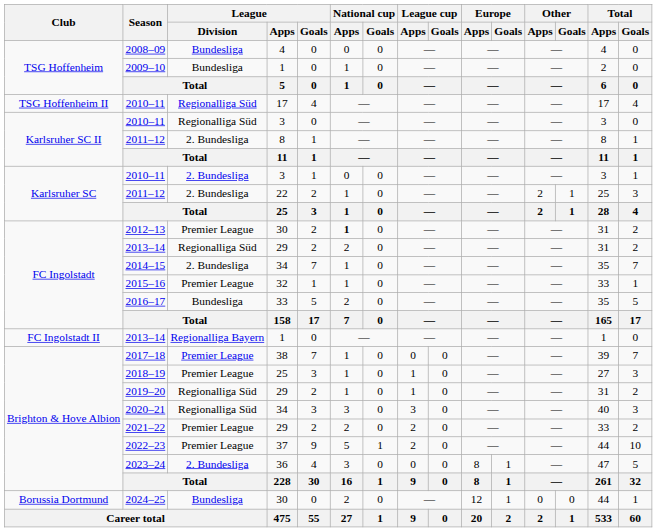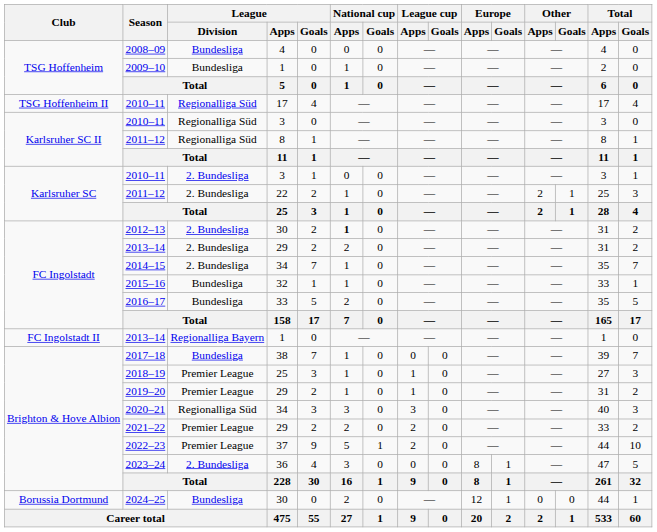Karlsruher SC II / 2011–12 | League / Division: 2. Bundesliga -> Regionalliga Süd
2012–13 | League / Division: Premier League -> 2. Bundesliga
FC Ingolstadt / 2013–14 | League / Division: Regionalliga Süd -> 2. Bundesliga
2015–16 | League / Division: Premier League -> Bundesliga
2017–18 | League / Division: Premier League -> Bundesliga
2019–20 | League / Division: Regionalliga Süd -> Premier League
